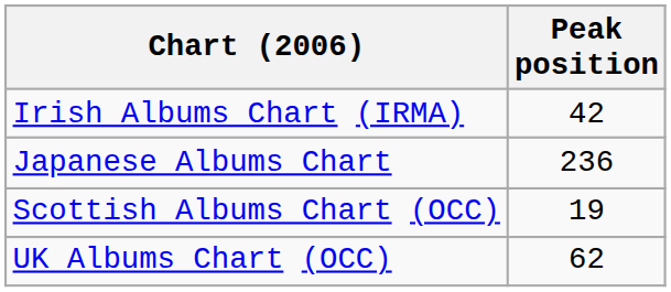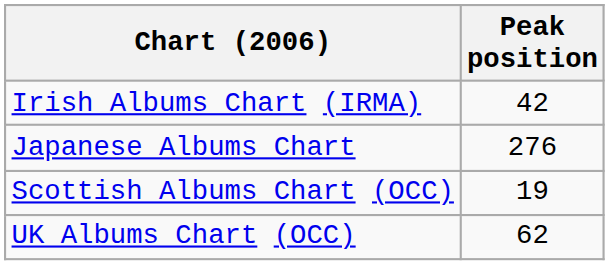Japanese Albums Chart | Peak position: 236 -> 276
